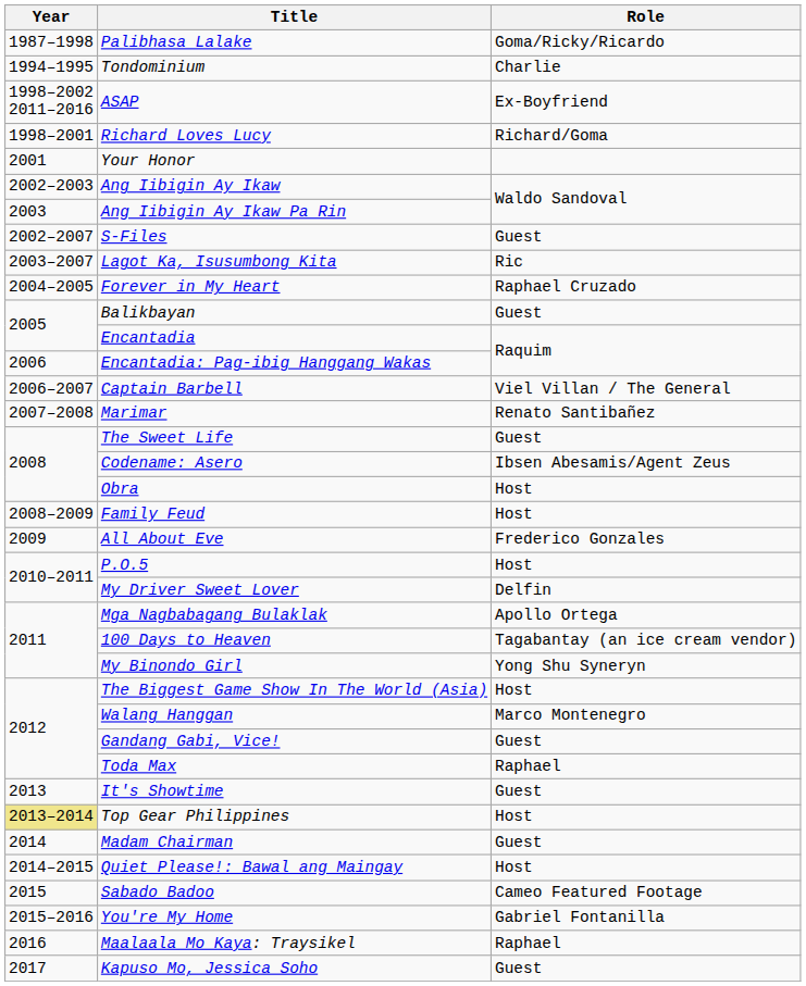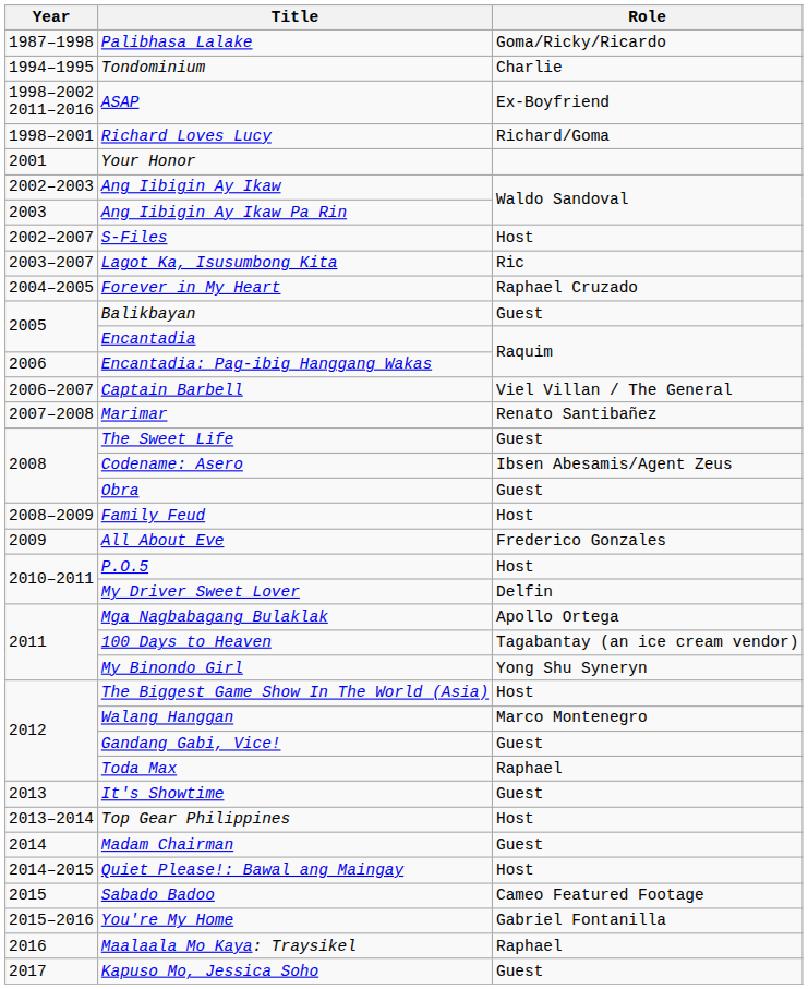S-Files | Role: Guest -> Host
Obra | Role: Host -> Guest
Top Gear Philippines | Year: khaki background -> no background
